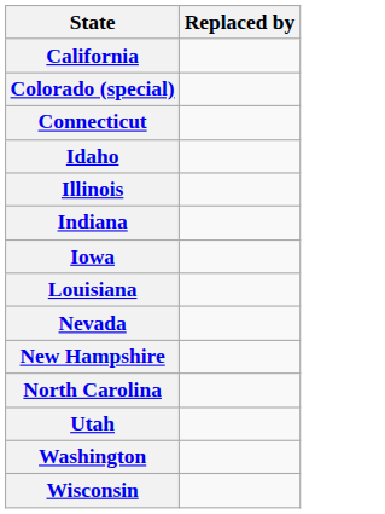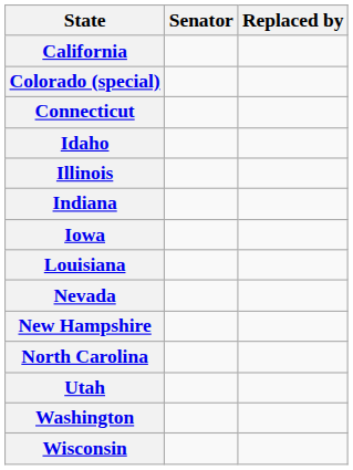+ column: Senator
